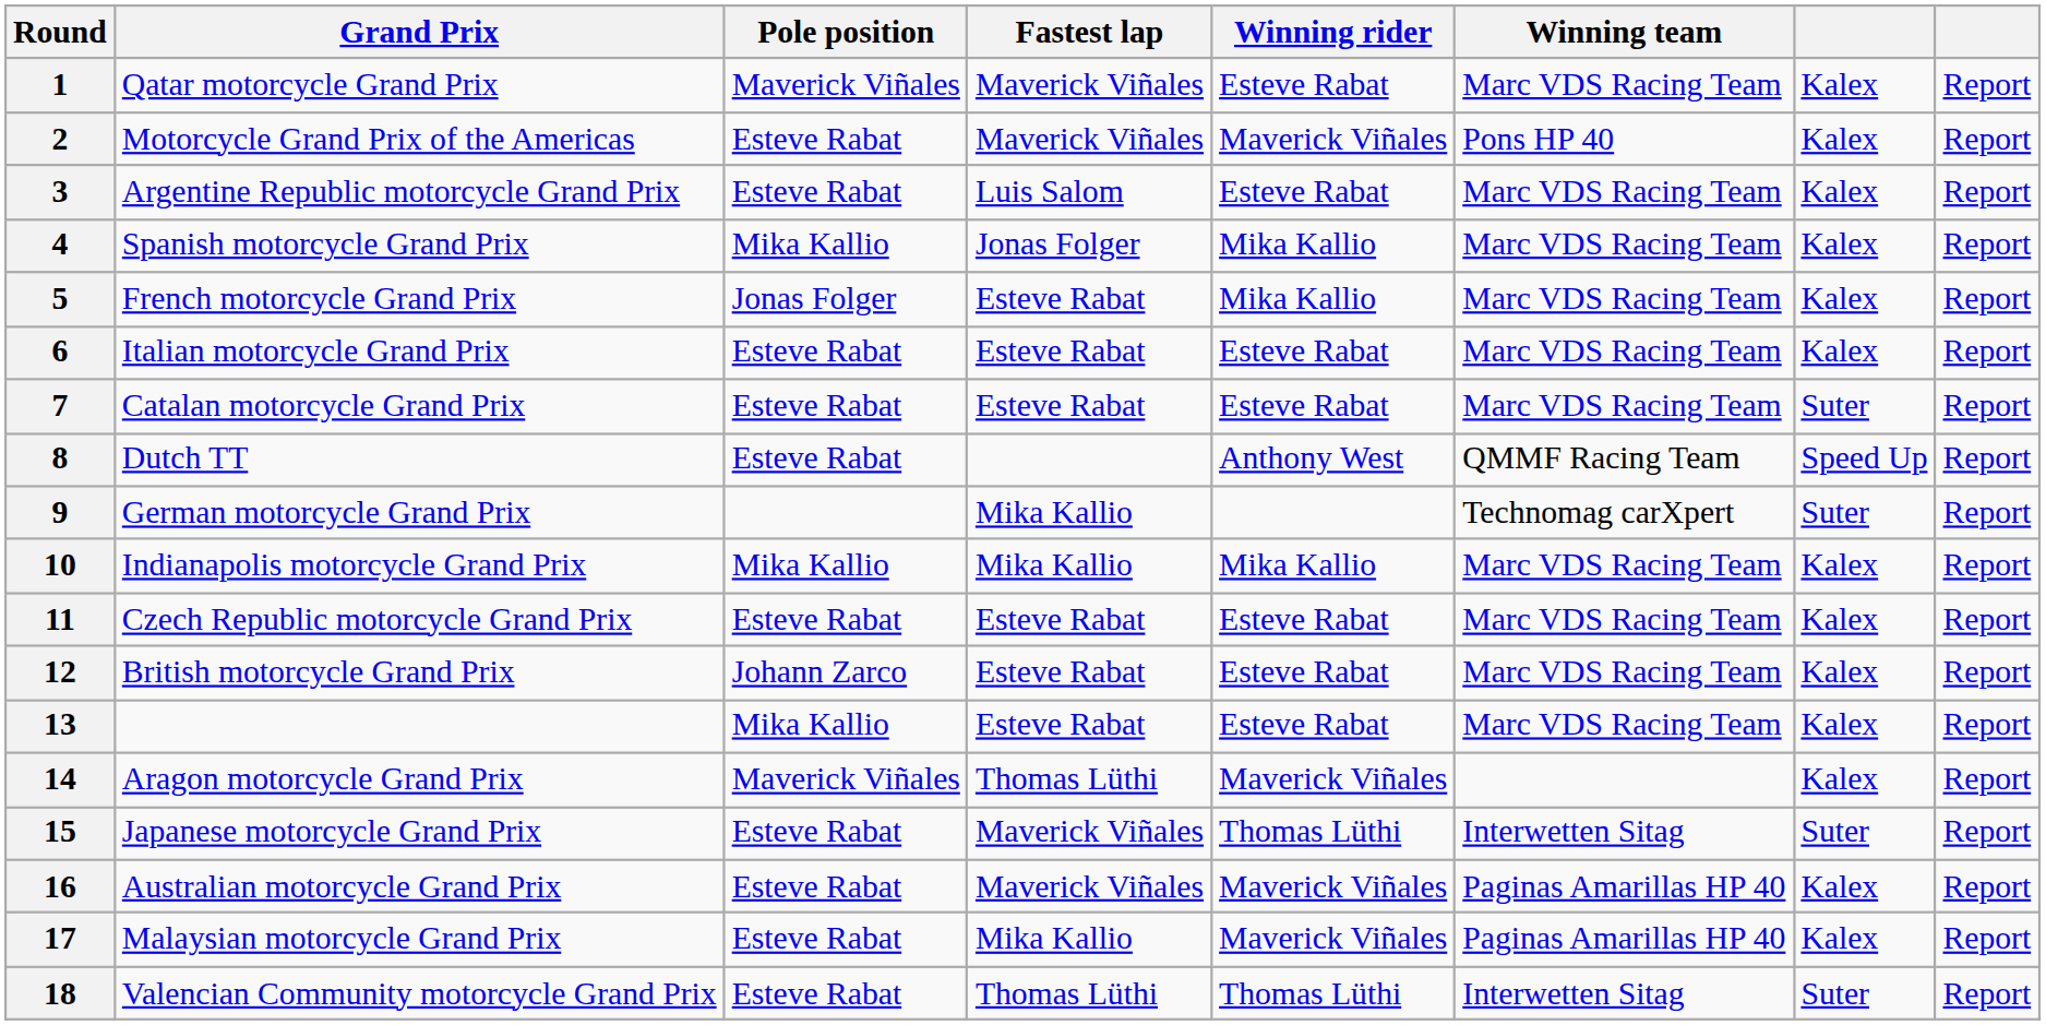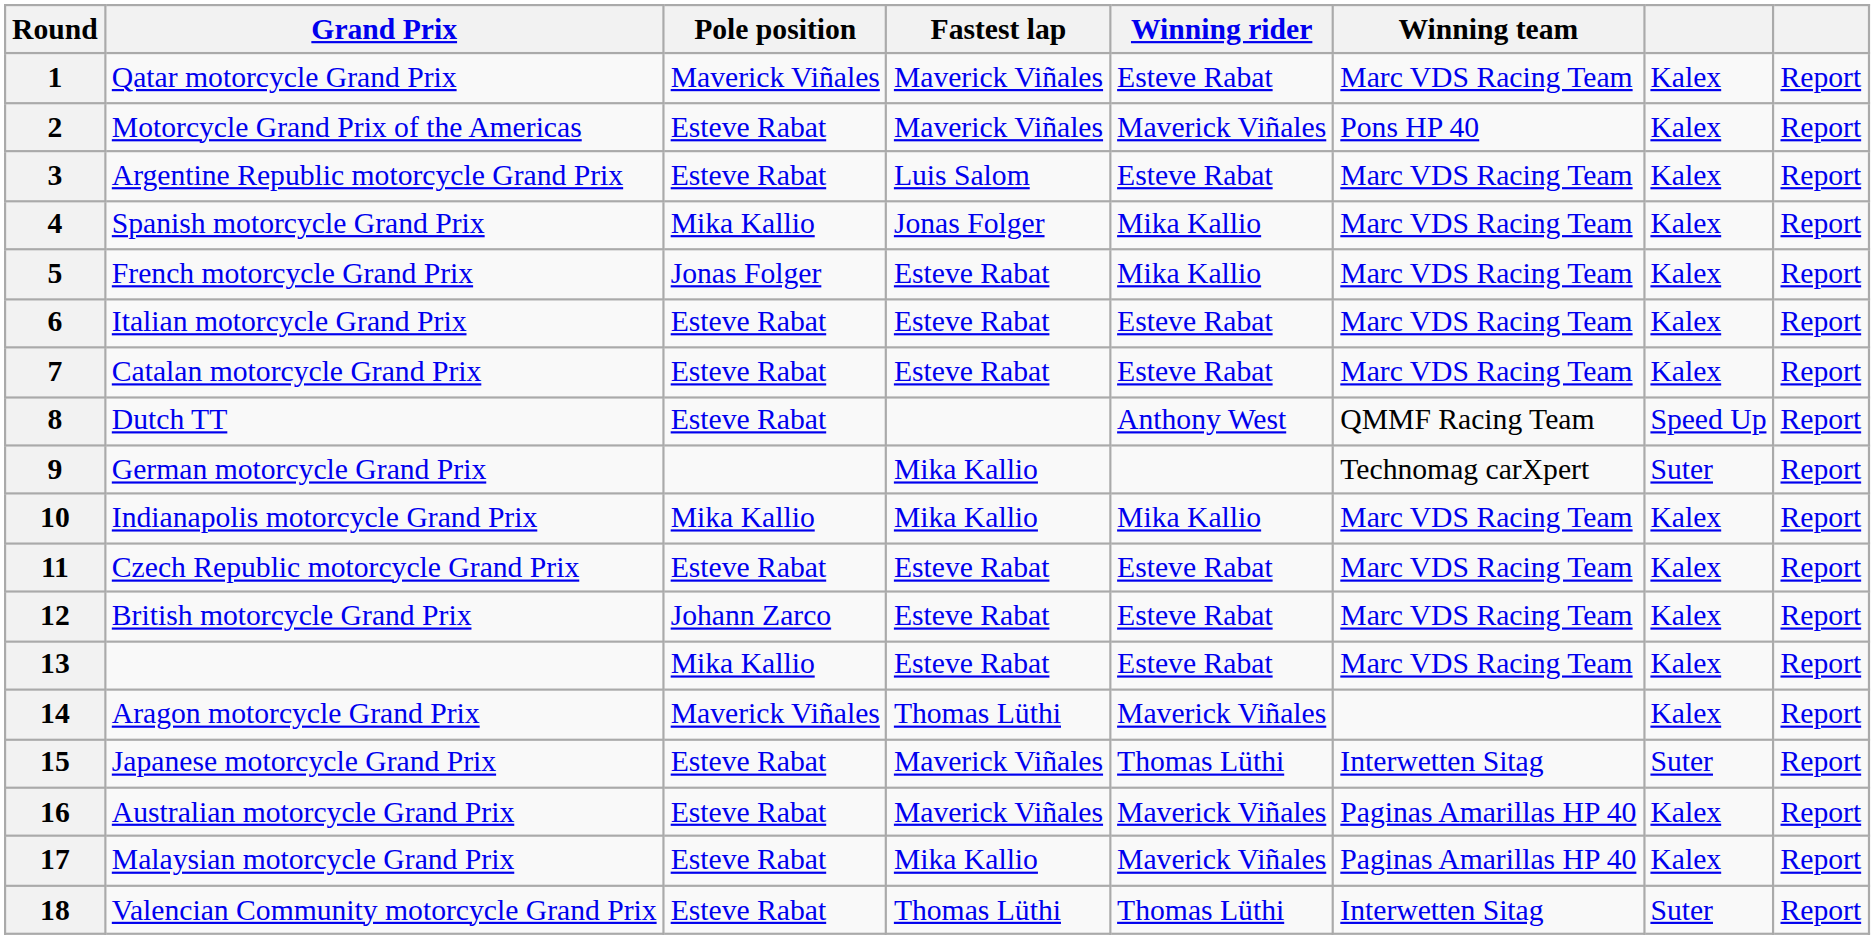7 | column 7: Suter -> Kalex
